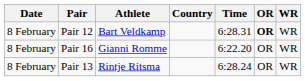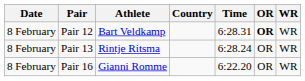rows swapped: Pair 13 <-> Pair 16
